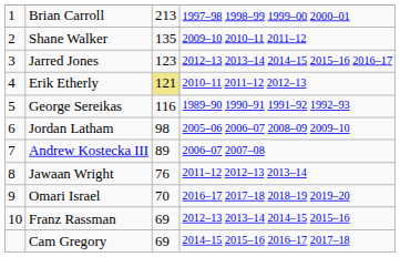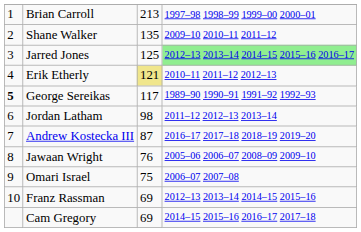Jarred Jones | column 3: 123 -> 125
Jarred Jones | column 4: no background -> lightgreen background
George Sereikas | column 1: normal -> bold
George Sereikas | column 3: 116 -> 117
Jordan Latham | column 4: 2005–06 2006–07 2008–09 2009–10 -> 2011–12 2012–13 2013–14
Andrew Kostecka III | column 3: 89 -> 87
Andrew Kostecka III | column 4: 2006–07 2007–08 -> 2016–17 2017–18 2018–19 2019–20
Jawaan Wright | column 4: 2011–12 2012–13 2013–14 -> 2005–06 2006–07 2008–09 2009–10
Omari Israel | column 3: 70 -> 75
Omari Israel | column 4: 2016–17 2017–18 2018–19 2019–20 -> 2006–07 2007–08
